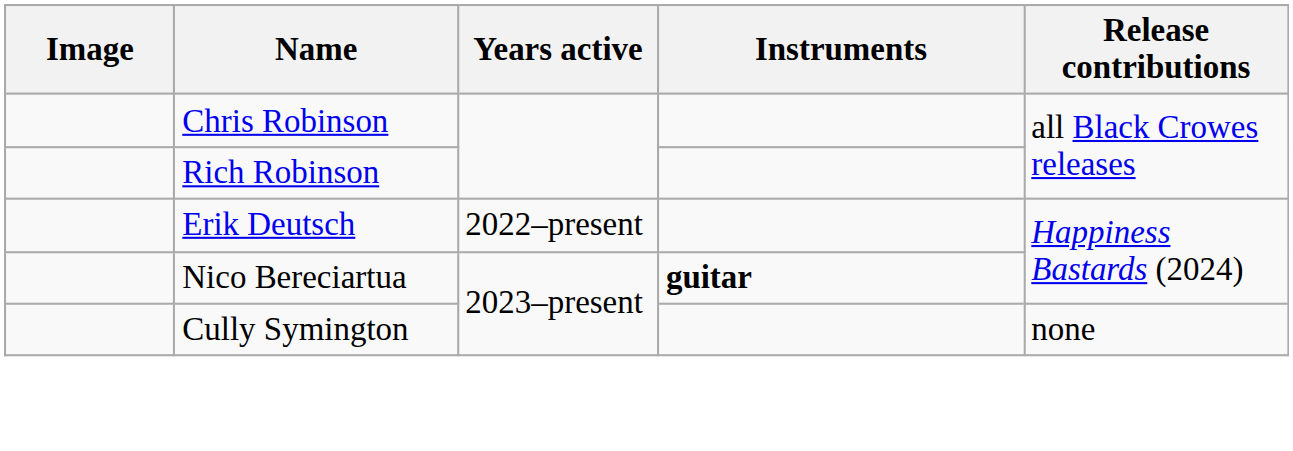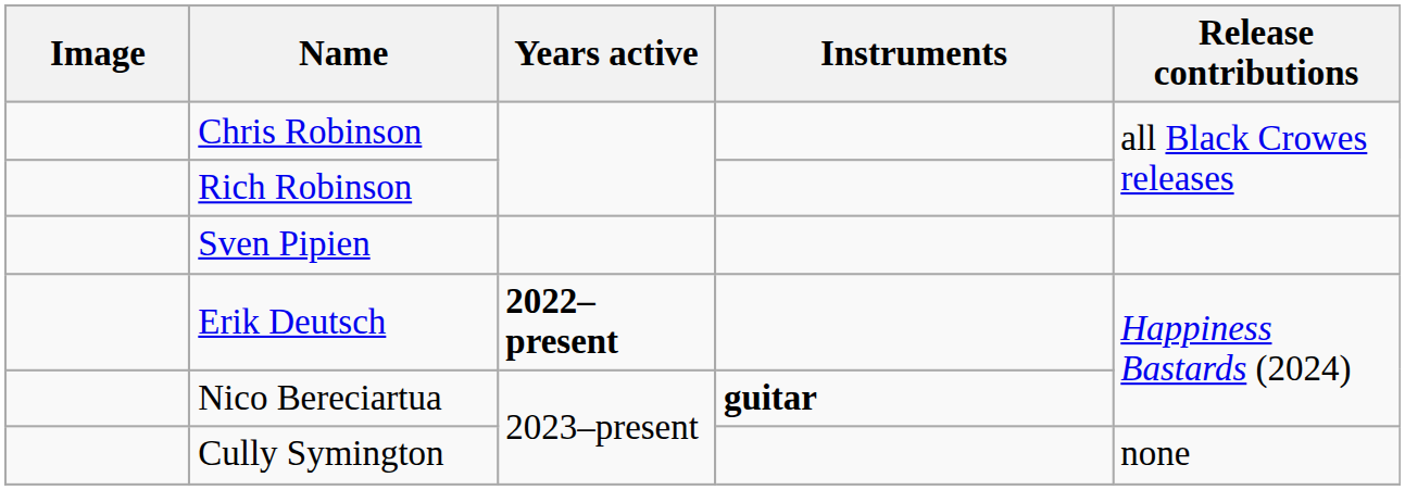+ row: Sven Pipien
Erik Deutsch | Years active: normal -> bold
